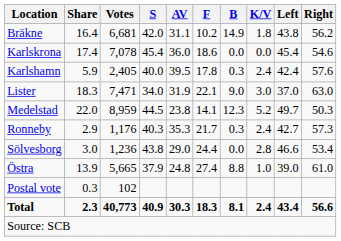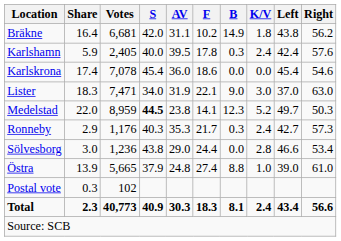rows swapped: Karlshamn <-> Karlskrona
Medelstad | S: normal -> bold
